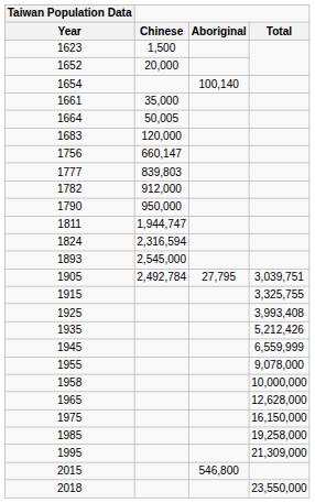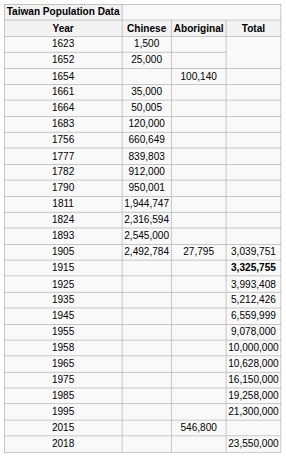1652 | Chinese: 20,000 -> 25,000
1756 | Chinese: 660,147 -> 660,649
1790 | Chinese: 950,000 -> 950,001
1915 | Total: normal -> bold
1965 | Total: 12,628,000 -> 10,628,000
1995 | Total: 21,309,000 -> 21,300,000
